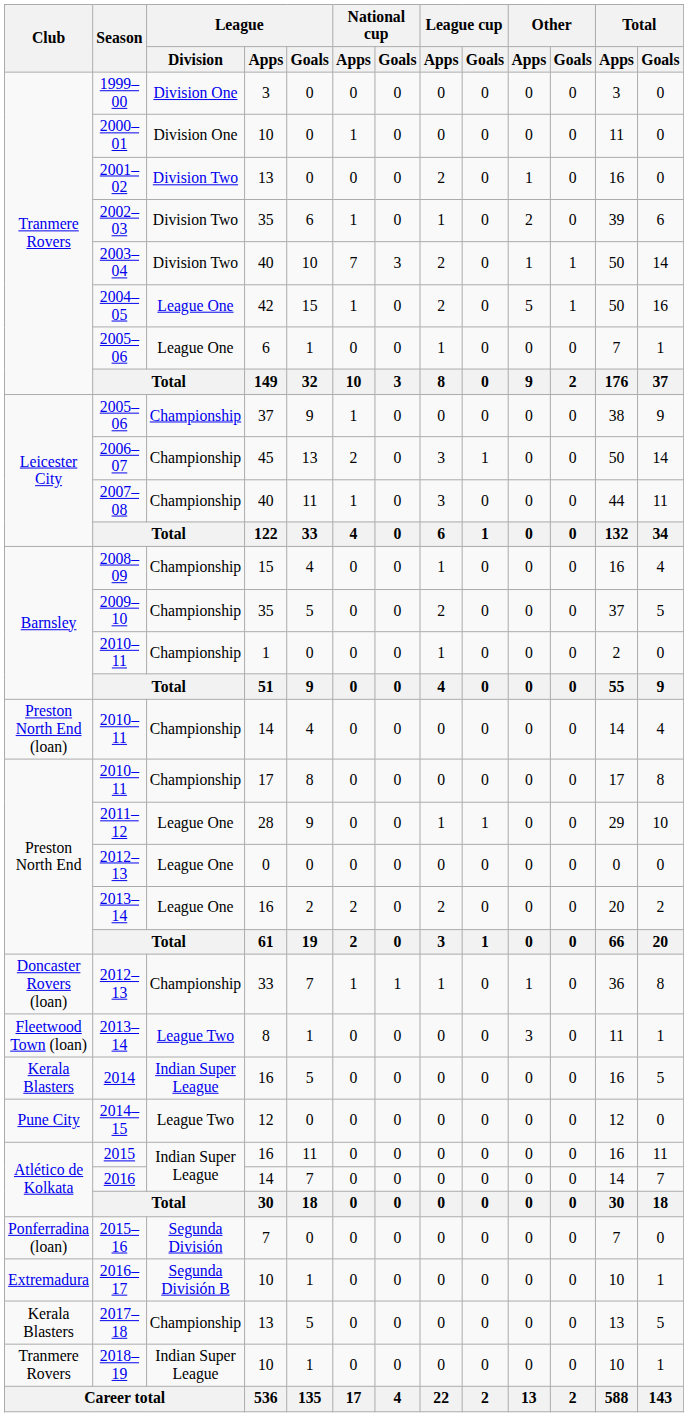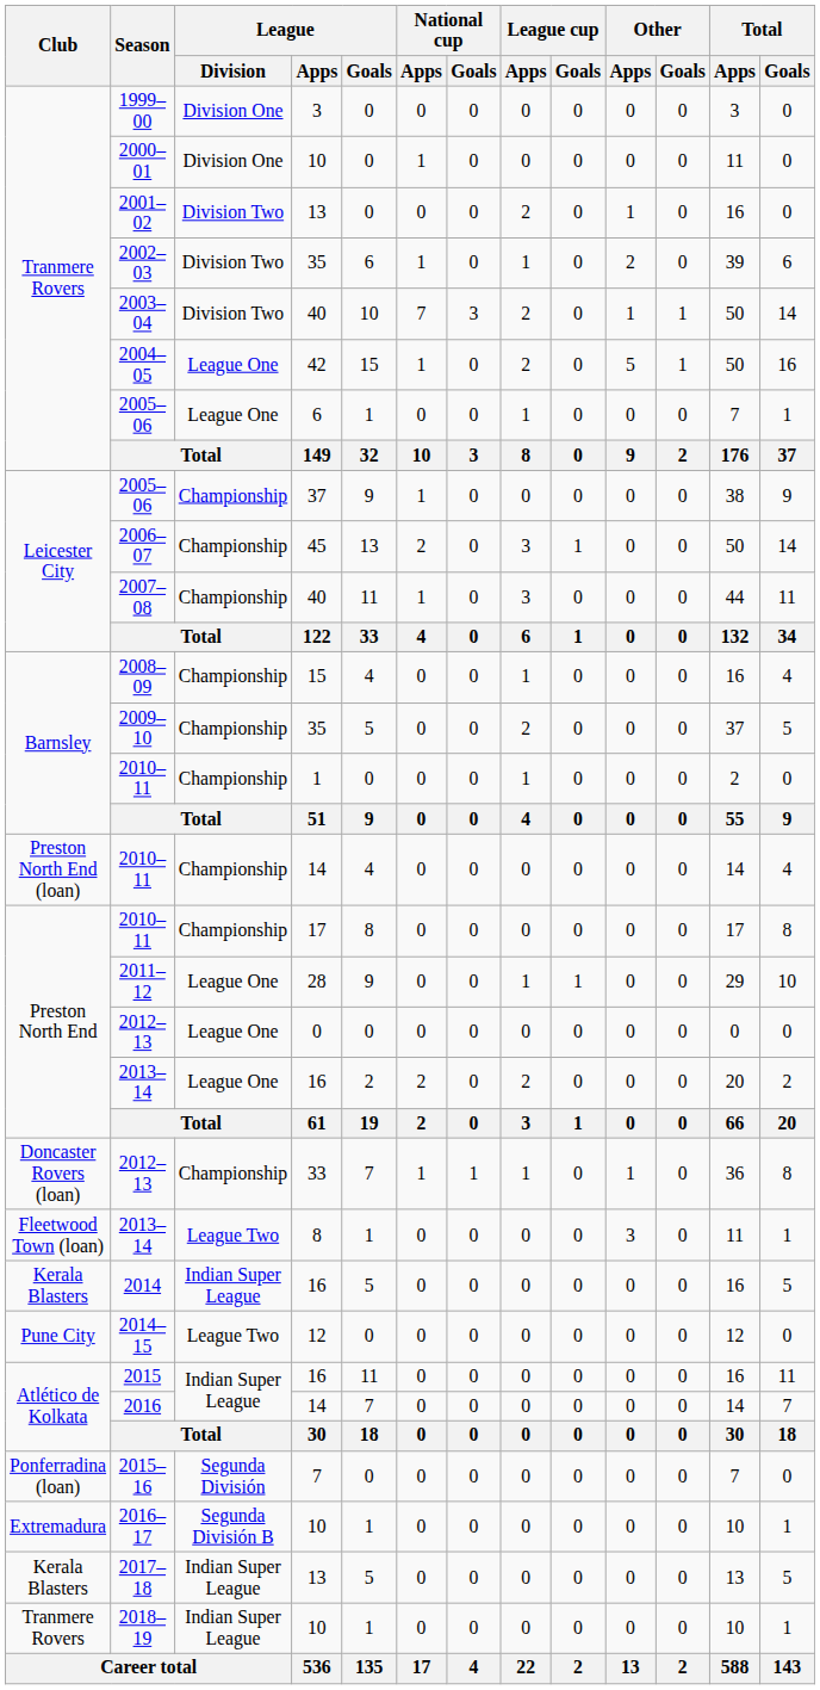2017–18 | League / Division: Championship -> Indian Super League
